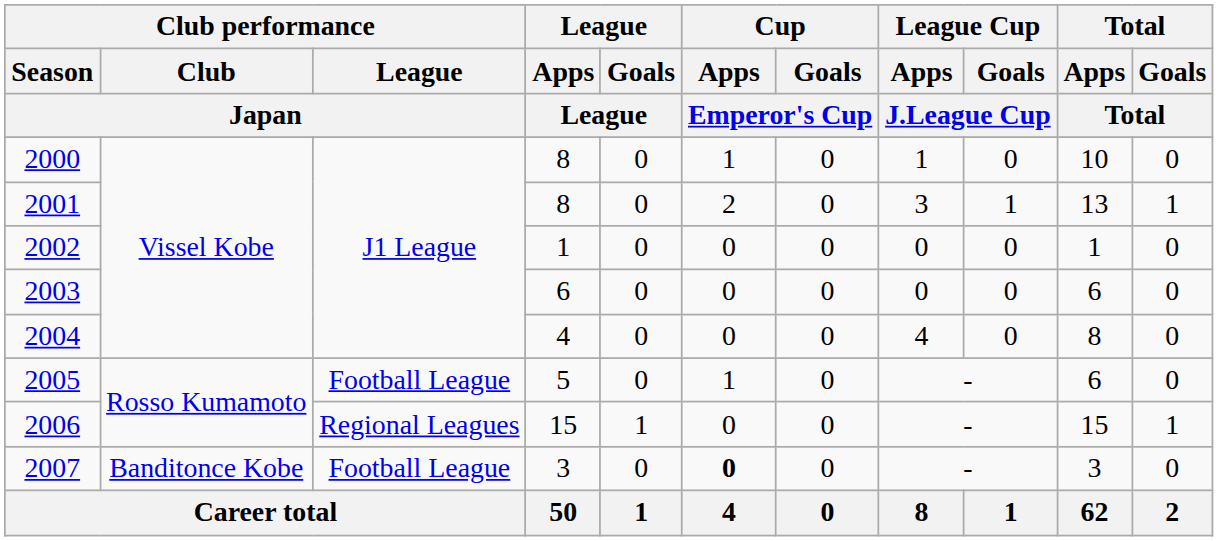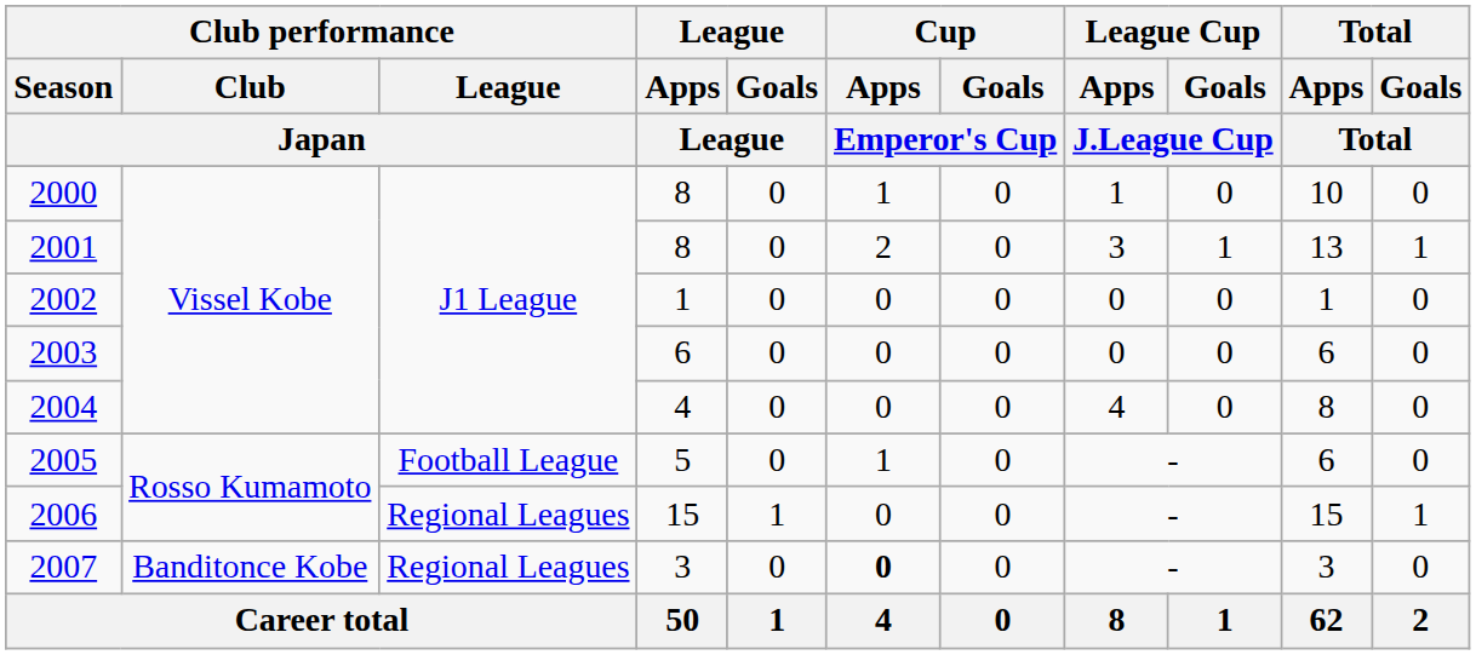2007 | Club performance / League / Japan: Football League -> Regional Leagues
